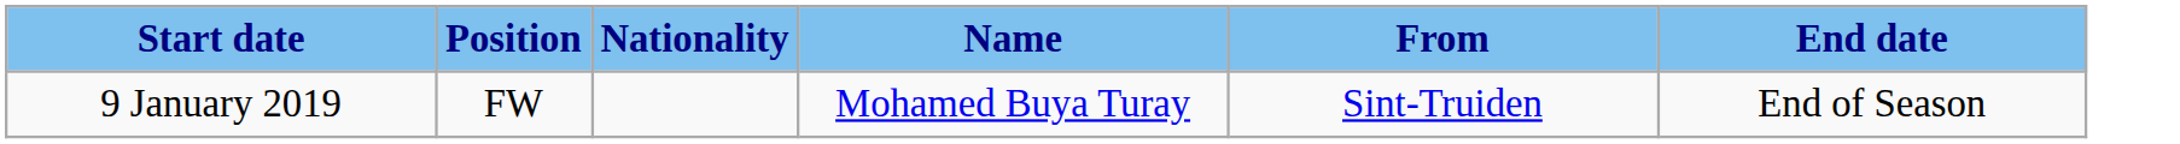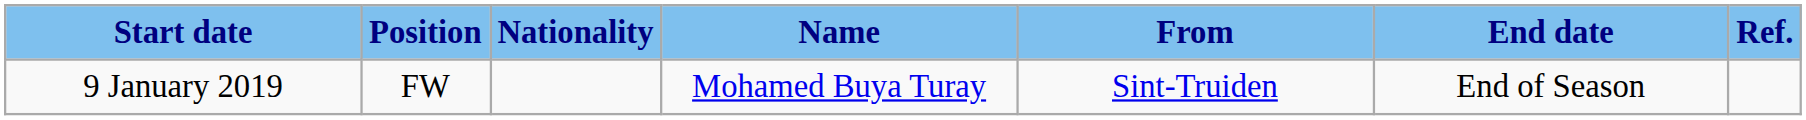+ column: Ref.
